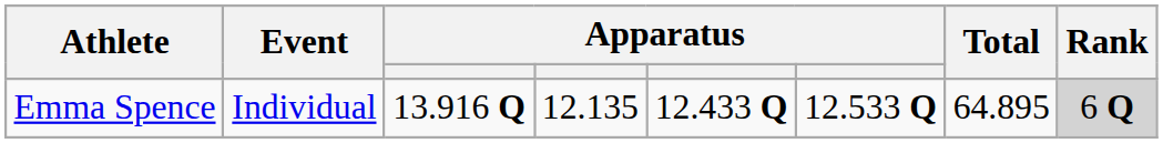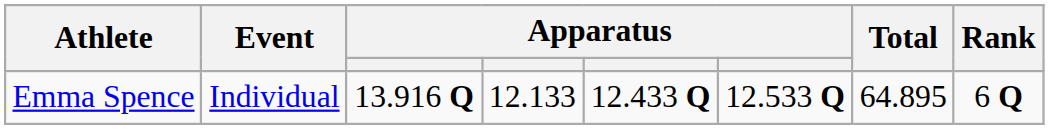Emma Spence | column 4: 12.135 -> 12.133
Emma Spence | Rank: lightgrey background -> no background
